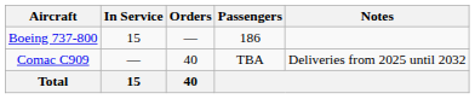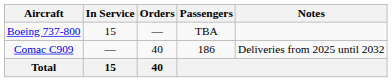Boeing 737-800 | Passengers: 186 -> TBA
Comac C909 | Passengers: TBA -> 186
